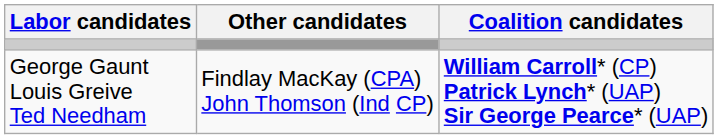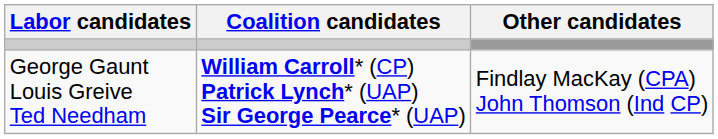columns swapped: Coalition candidates <-> Other candidates
